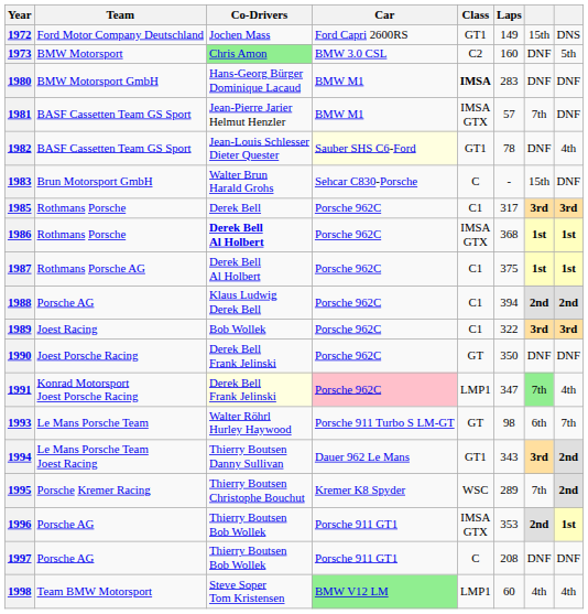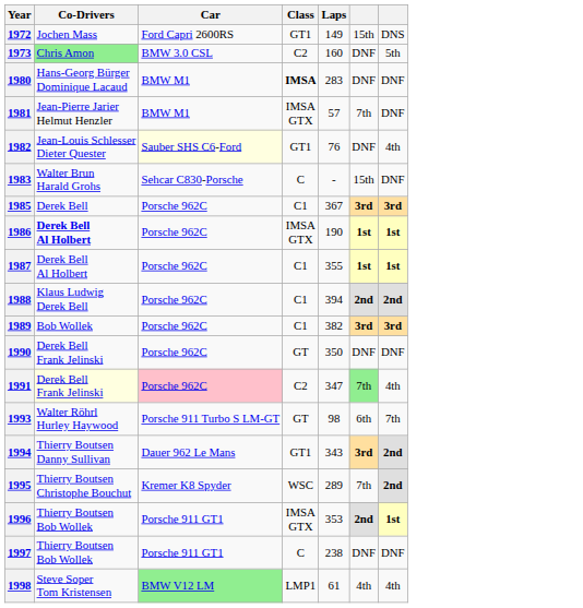- column: Team | Ford Motor Company Deutschland | BMW Motorsport | BMW Motorsport GmbH | BASF Cassetten Team GS Sport | BASF Cassetten Team GS Sport | Brun Motorsport GmbH | Rothmans Porsche | Rothmans Porsche | Rothmans Porsche AG | Porsche AG | Joest Racing | Joest Porsche Racing | Konrad Motorsport Joest Porsche Racing | Le Mans Porsche Team | Le Mans Porsche Team Joest Racing | Porsche Kremer Racing | Porsche AG | Porsche AG | Team BMW Motorsport
1982 | Laps: 78 -> 76
1985 | Laps: 317 -> 367
1986 | Laps: 368 -> 190
1987 | Laps: 375 -> 355
1989 | Laps: 322 -> 382
1991 | Class: LMP1 -> C2
1997 | Laps: 208 -> 238
1998 | Laps: 60 -> 61
